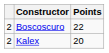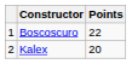Boscoscuro | column 1: 2 -> 1
